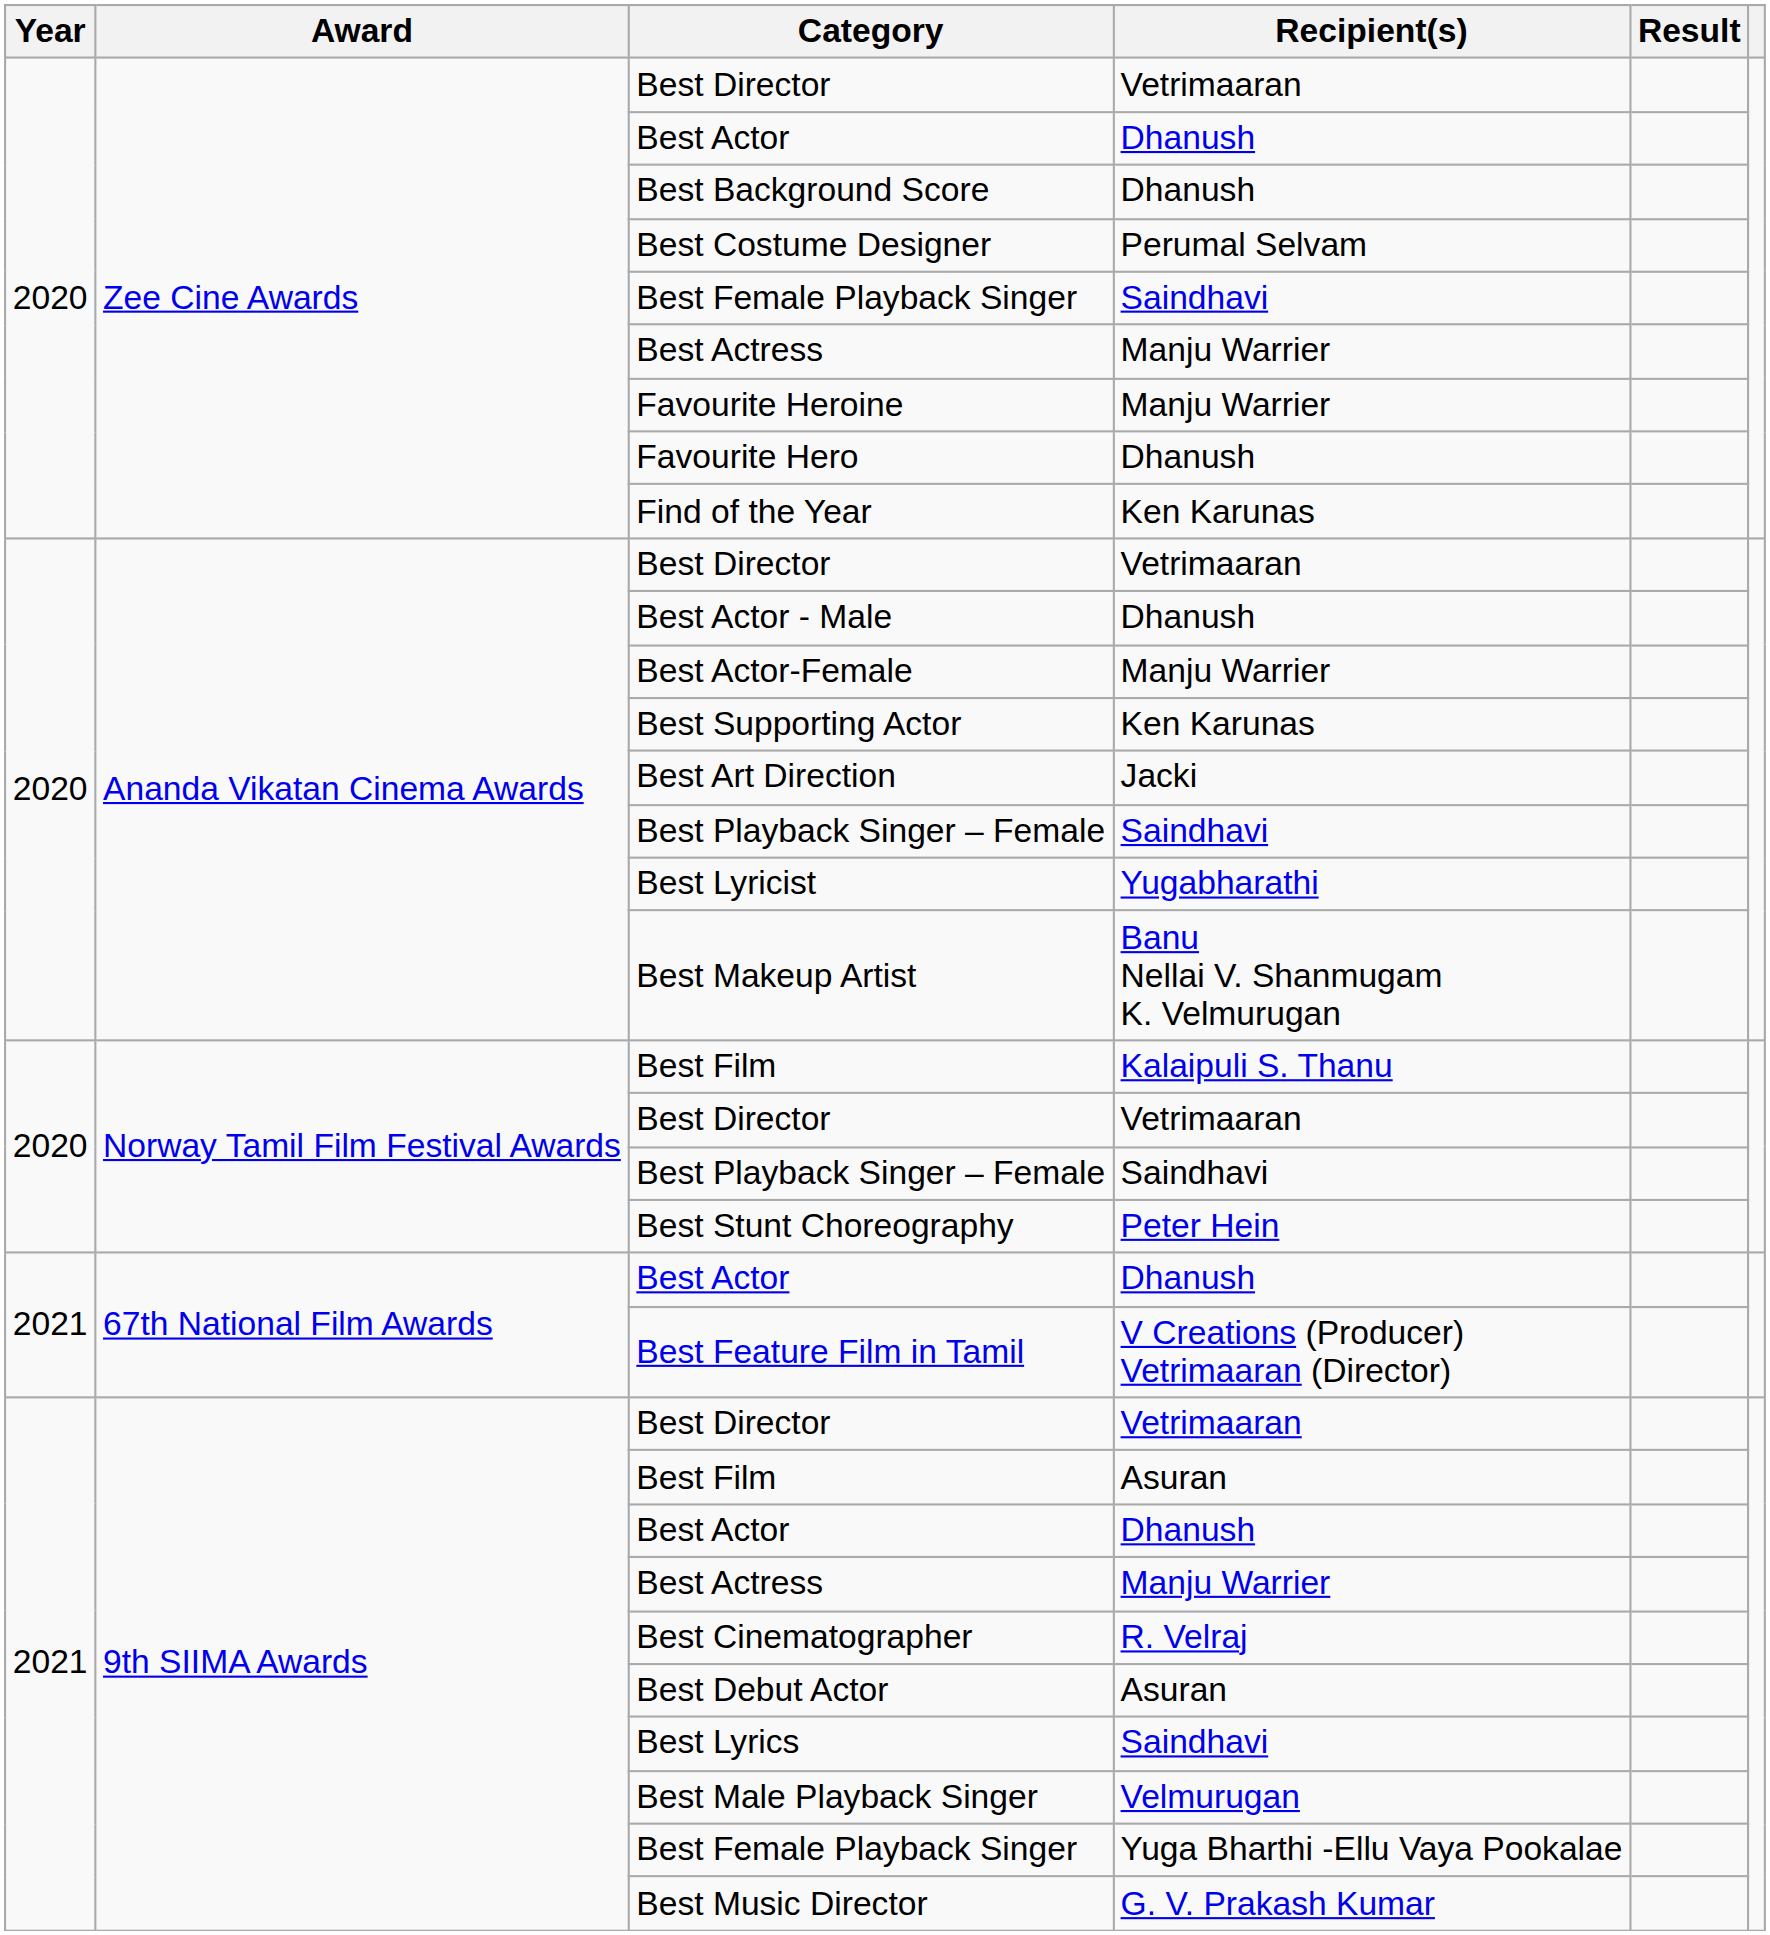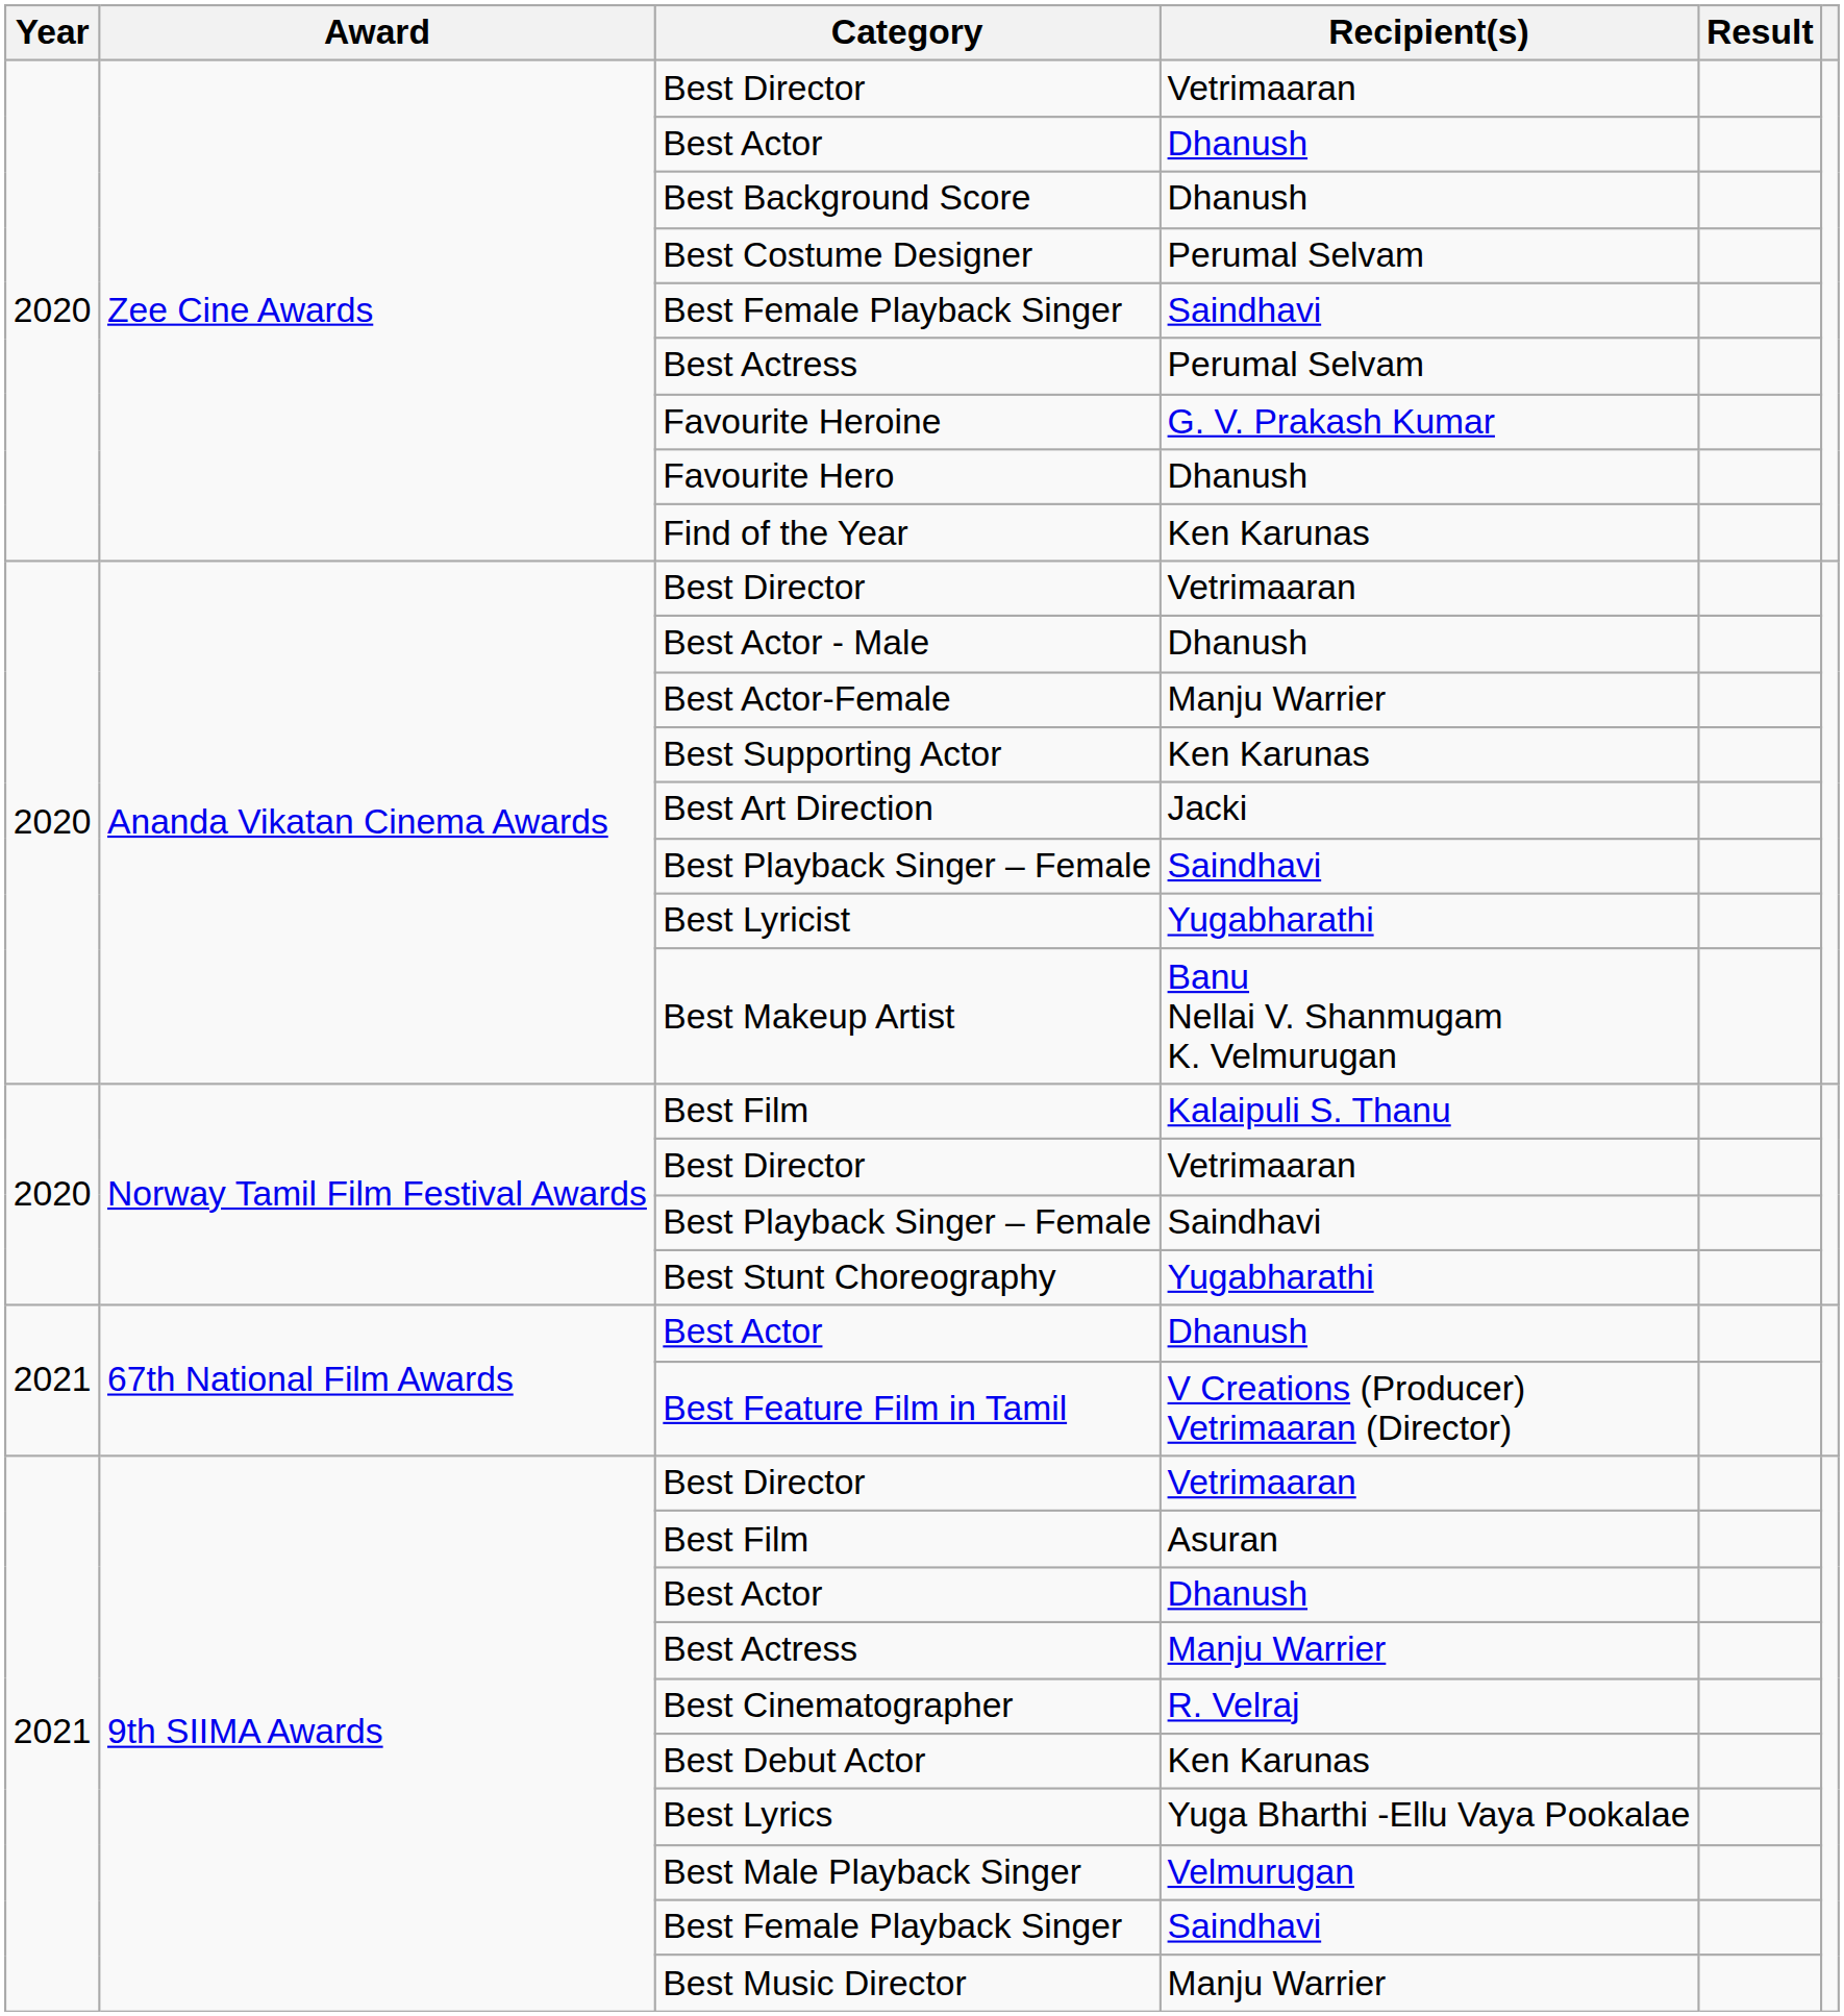Zee Cine Awards / Best Actress | Recipient(s): Manju Warrier -> Perumal Selvam
Favourite Heroine | Recipient(s): Manju Warrier -> G. V. Prakash Kumar
Best Stunt Choreography | Recipient(s): Peter Hein -> Yugabharathi
Best Debut Actor | Recipient(s): Asuran -> Ken Karunas
Best Lyrics | Recipient(s): Saindhavi -> Yuga Bharthi -Ellu Vaya Pookalae
9th SIIMA Awards / Best Female Playback Singer | Recipient(s): Yuga Bharthi -Ellu Vaya Pookalae -> Saindhavi
Best Music Director | Recipient(s): G. V. Prakash Kumar -> Manju Warrier
